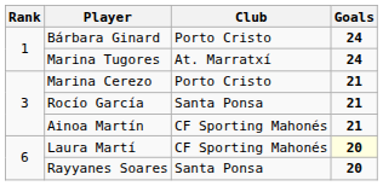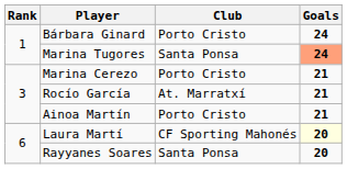Marina Tugores | Club: At. Marratxí -> Santa Ponsa
Marina Tugores | Goals: no background -> lightsalmon background
Rocío García | Club: Santa Ponsa -> At. Marratxí
Ainoa Martín | Club: CF Sporting Mahonés -> Porto Cristo
